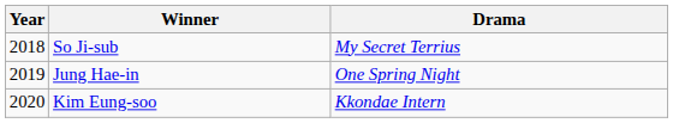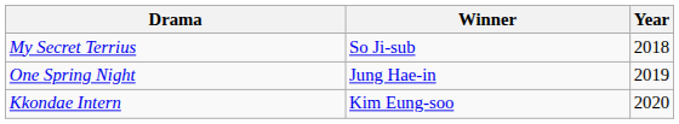columns swapped: Year <-> Drama
